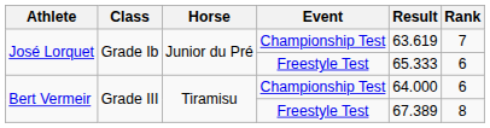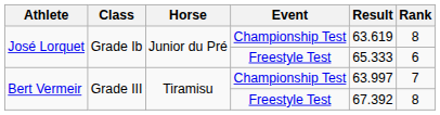José Lorquet / Championship Test | Rank: 7 -> 8
Bert Vermeir / Championship Test | Result: 64.000 -> 63.997
Bert Vermeir / Championship Test | Rank: 6 -> 7
Bert Vermeir / Freestyle Test | Result: 67.389 -> 67.392
